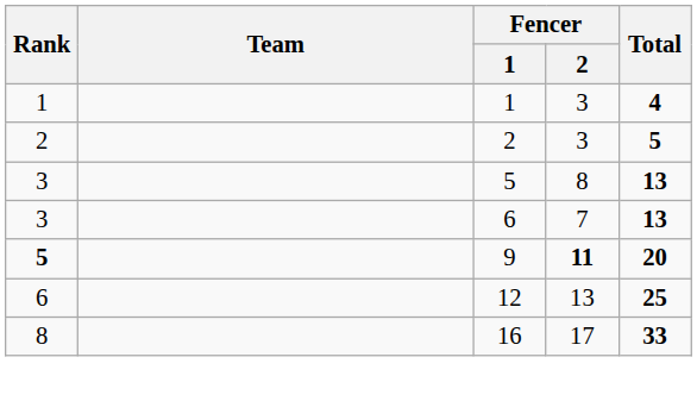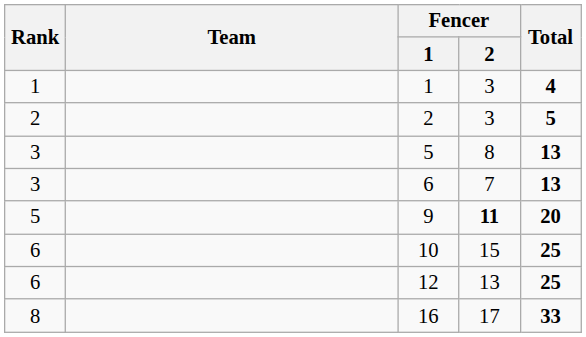9 | Rank: bold -> normal
+ row: 6 | 10 | 15 | 25
